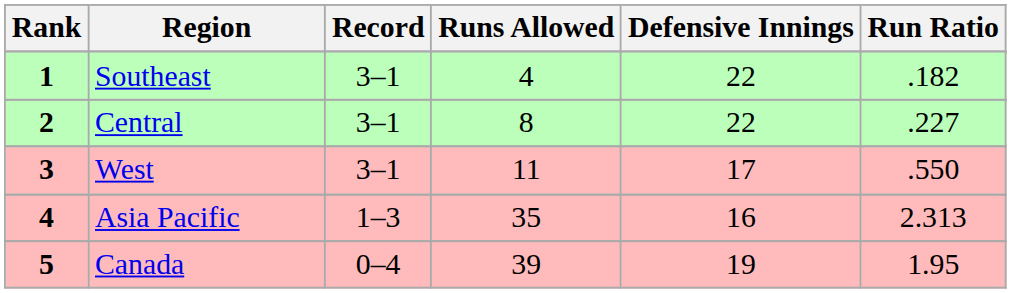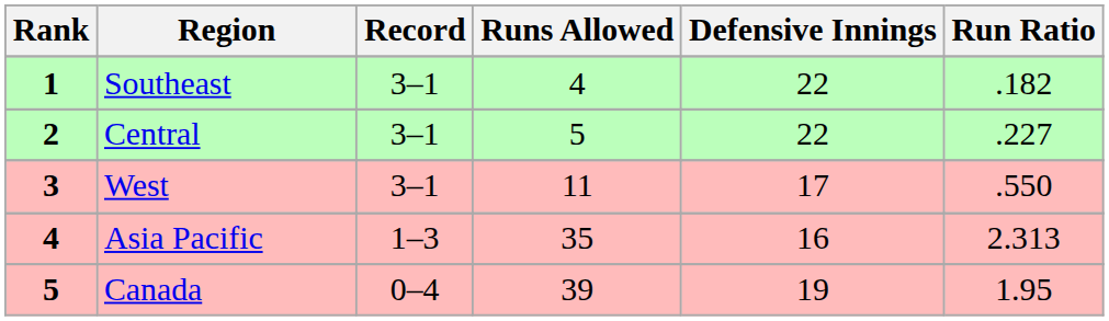Central | Runs Allowed: 8 -> 5
